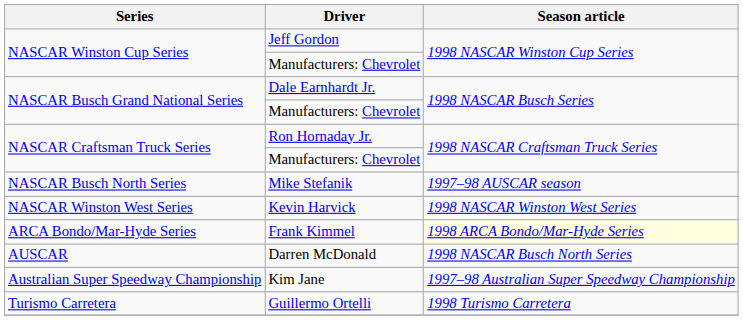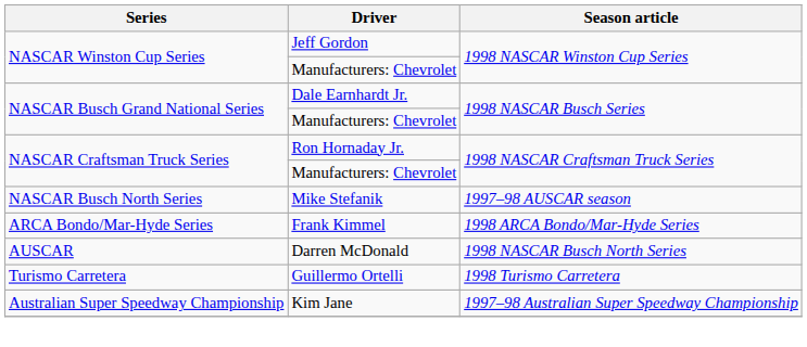- row: NASCAR Winston West Series | Kevin Harvick | 1998 NASCAR Winston West Series
Frank Kimmel | Season article: lightyellow background -> no background
rows swapped: Kim Jane <-> Guillermo Ortelli
